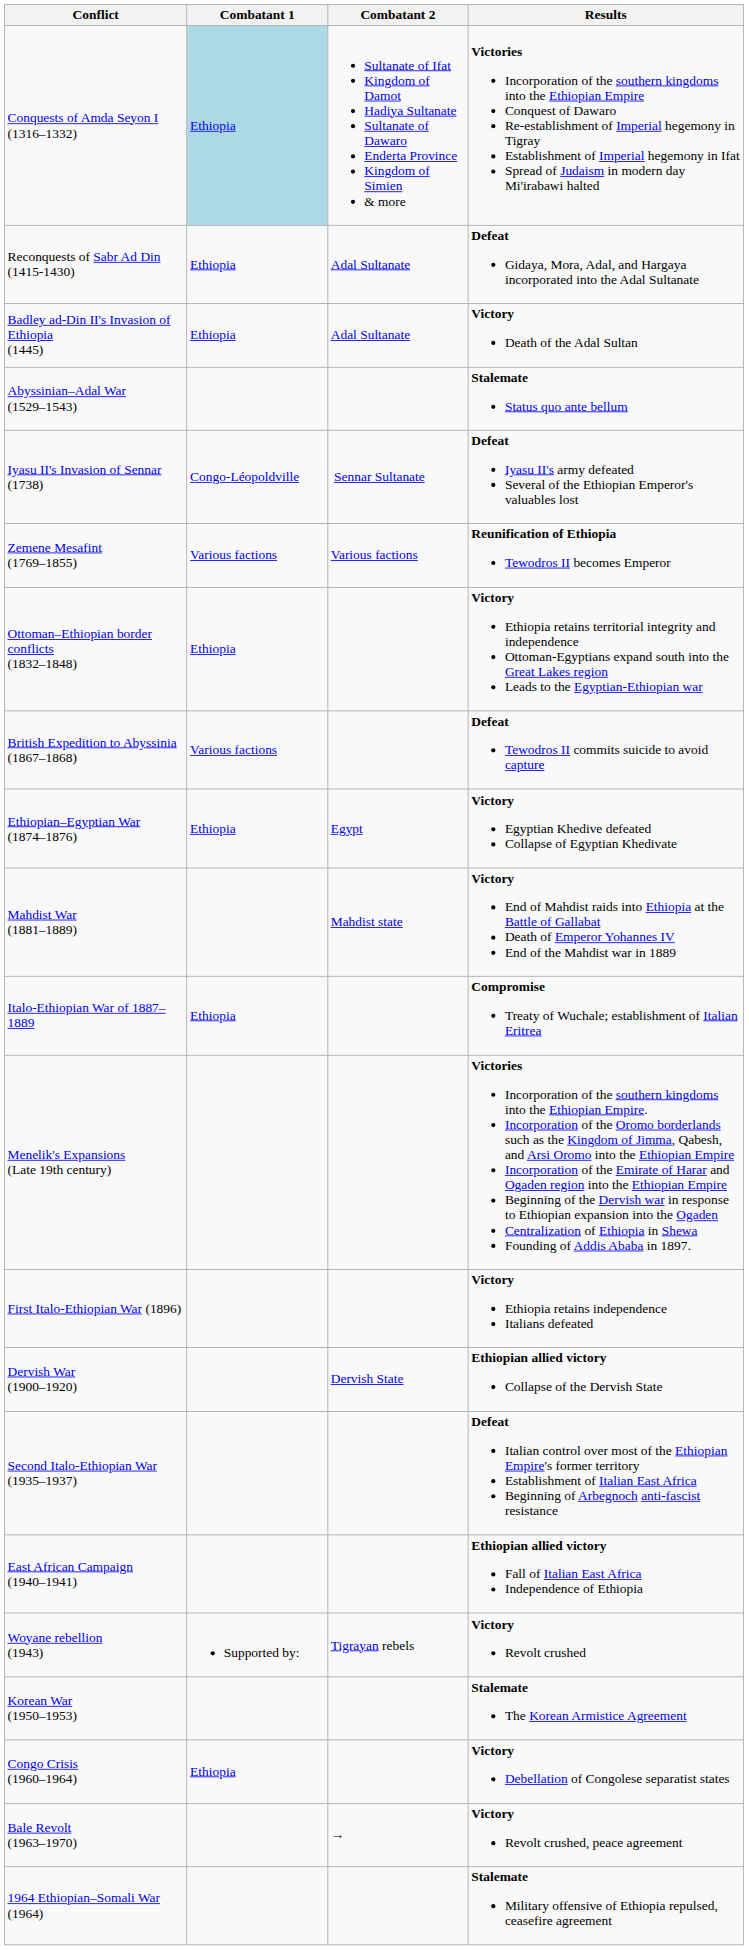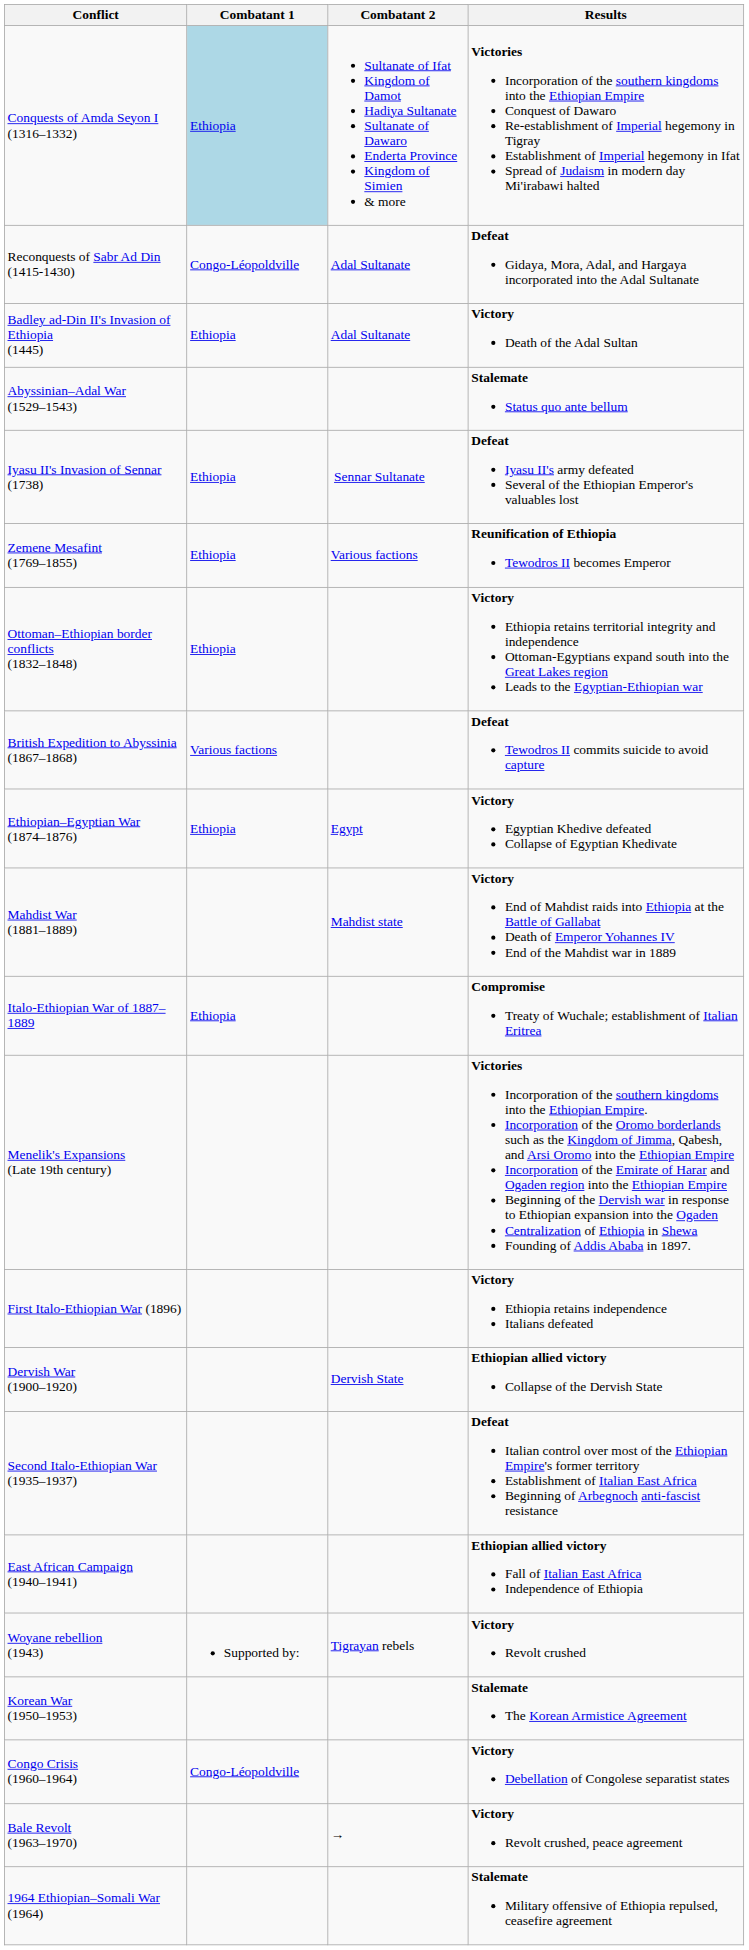Reconquests of Sabr Ad Din (1415-1430) | Combatant 1: Ethiopia -> Congo-Léopoldville
Iyasu II's Invasion of Sennar (1738) | Combatant 1: Congo-Léopoldville -> Ethiopia
Zemene Mesafint (1769–1855) | Combatant 1: Various factions -> Ethiopia
Congo Crisis (1960–1964) | Combatant 1: Ethiopia -> Congo-Léopoldville
